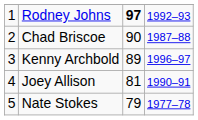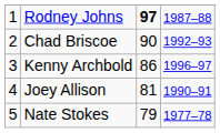Rodney Johns | column 4: 1992–93 -> 1987–88
Chad Briscoe | column 4: 1987–88 -> 1992–93
Kenny Archbold | column 3: 89 -> 86
